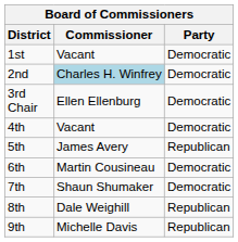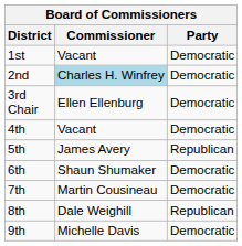6th | Commissioner: Martin Cousineau -> Shaun Shumaker
7th | Commissioner: Shaun Shumaker -> Martin Cousineau
9th | Party: Republican -> Democratic
